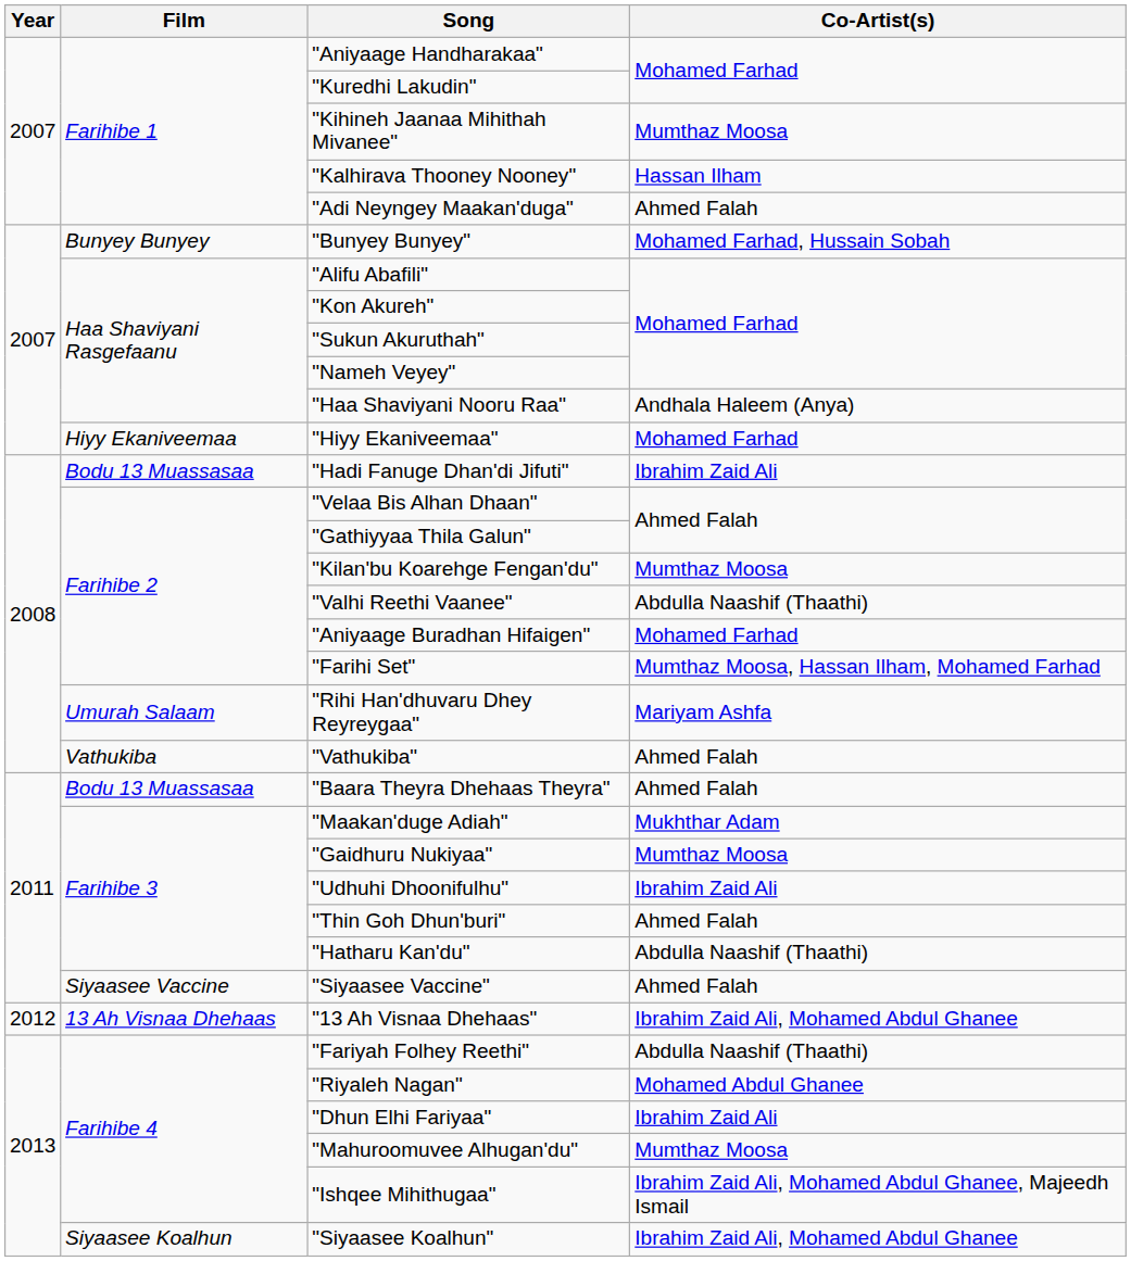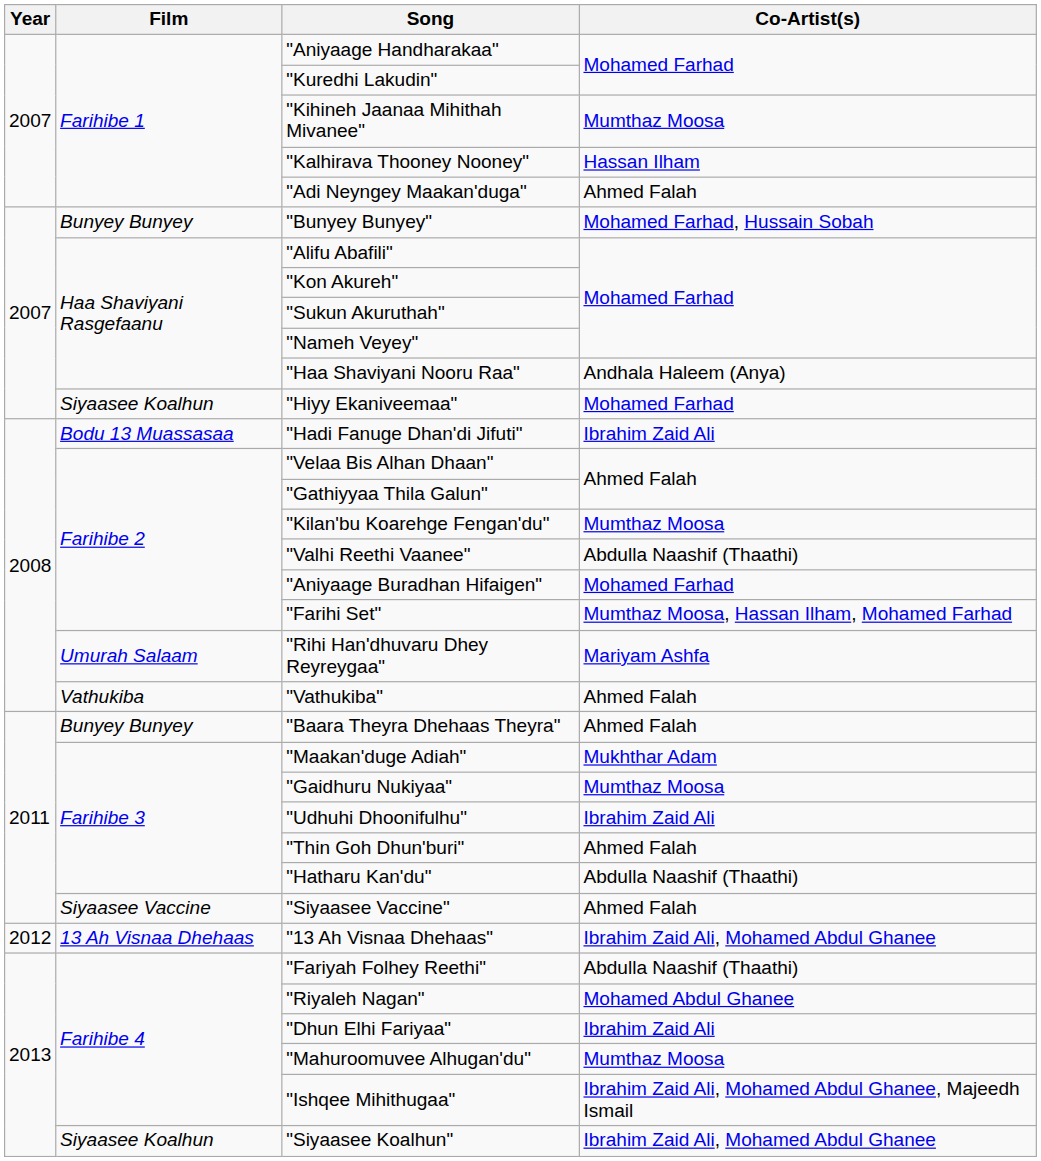"Hiyy Ekaniveemaa" | Film: Hiyy Ekaniveemaa -> Siyaasee Koalhun
"Baara Theyra Dhehaas Theyra" | Film: Bodu 13 Muassasaa -> Bunyey Bunyey
